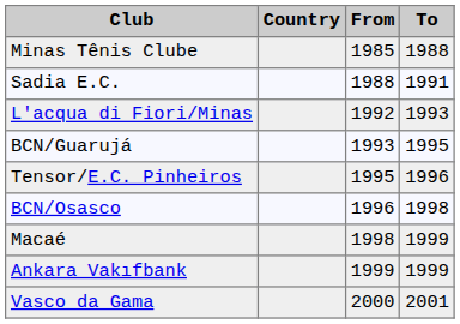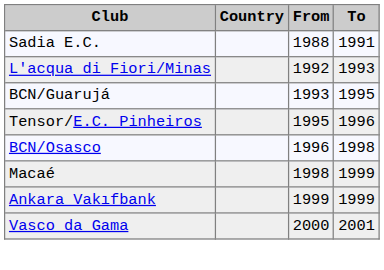- row: Minas Tênis Clube | 1985 | 1988
